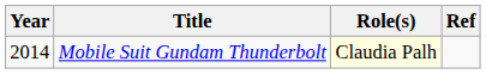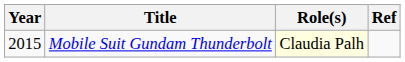Mobile Suit Gundam Thunderbolt | Year: 2014 -> 2015
